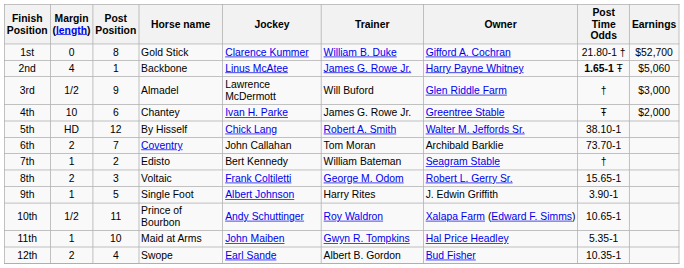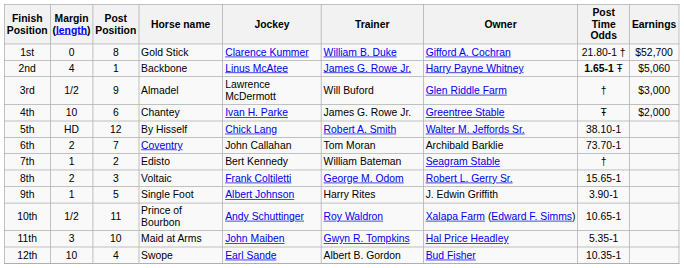11th | Margin (length): 1 -> 3
12th | Margin (length): 2 -> 10
